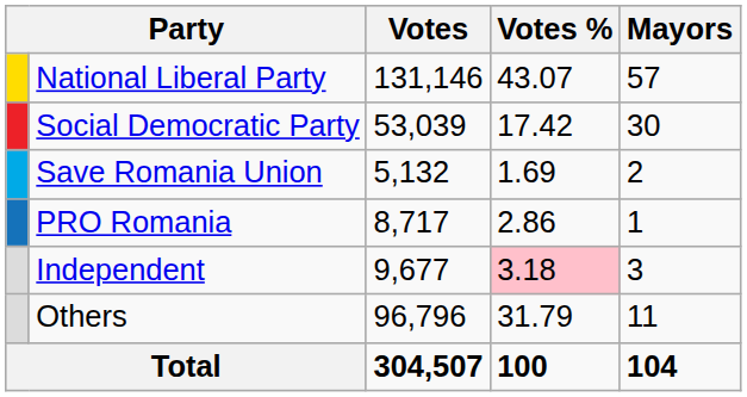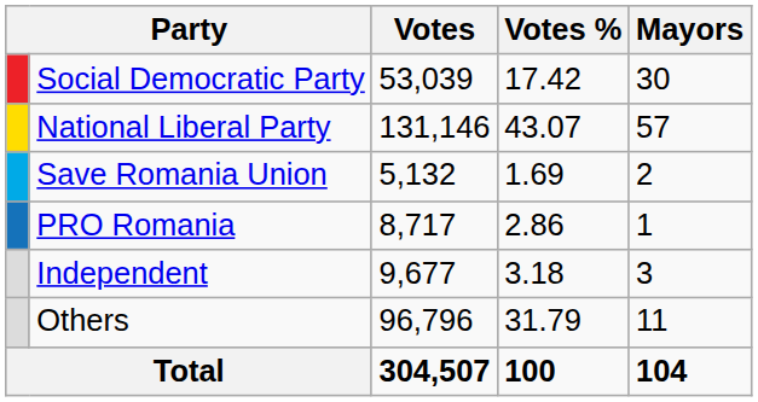rows swapped: National Liberal Party <-> Social Democratic Party
Independent | Votes %: pink background -> no background
